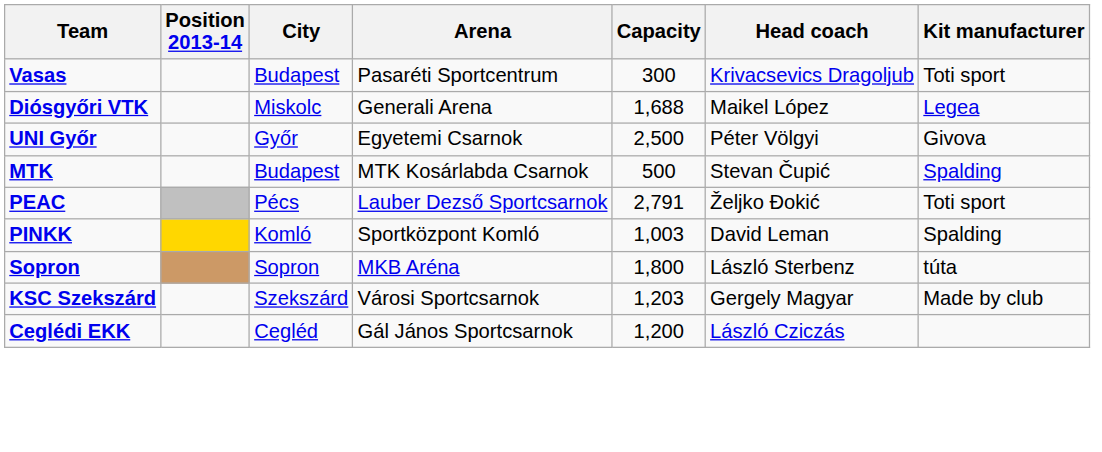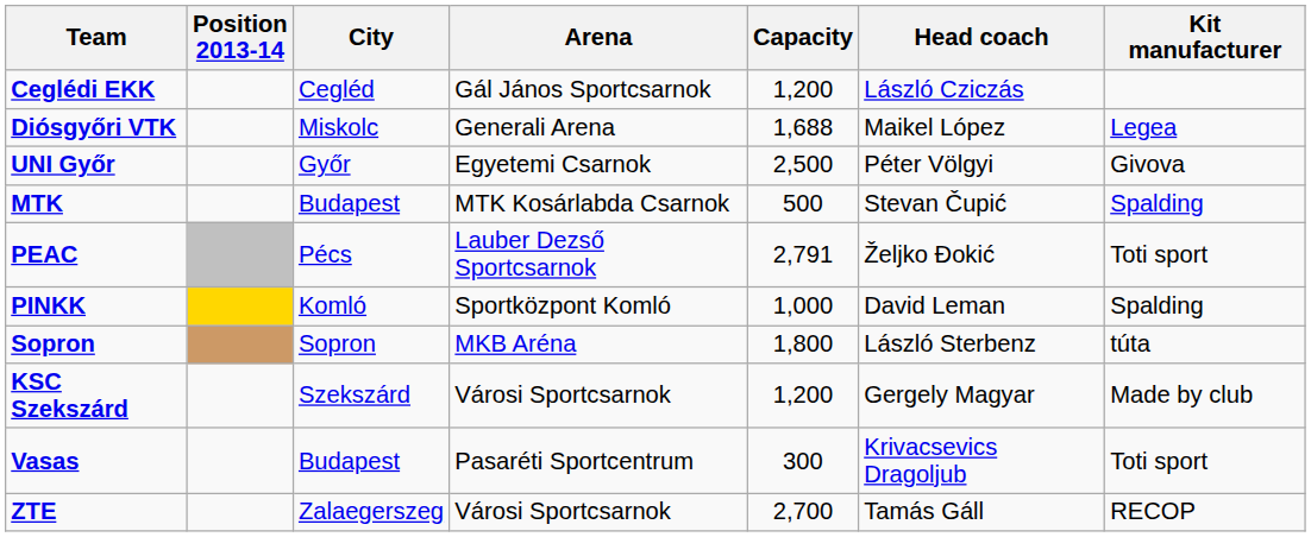rows swapped: Ceglédi EKK <-> Vasas
PINKK | Capacity: 1,003 -> 1,000
KSC Szekszárd | Capacity: 1,203 -> 1,200
+ row: ZTE | Zalaegerszeg | Városi Sportcsarnok | 2,700 | Tamás Gáll | RECOP
